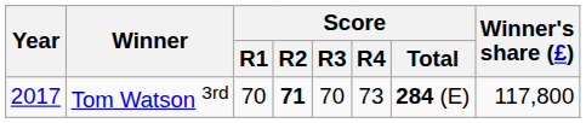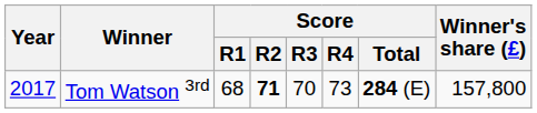Tom Watson 3rd | Score / R1: 70 -> 68
Tom Watson 3rd | Winner's share (£): 117,800 -> 157,800
